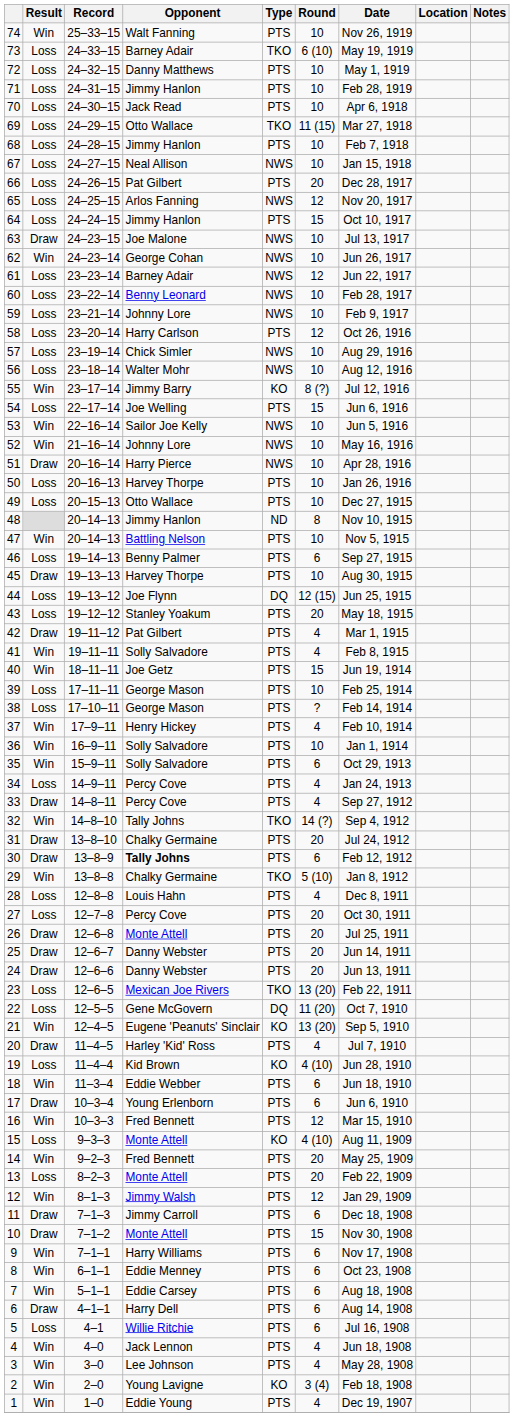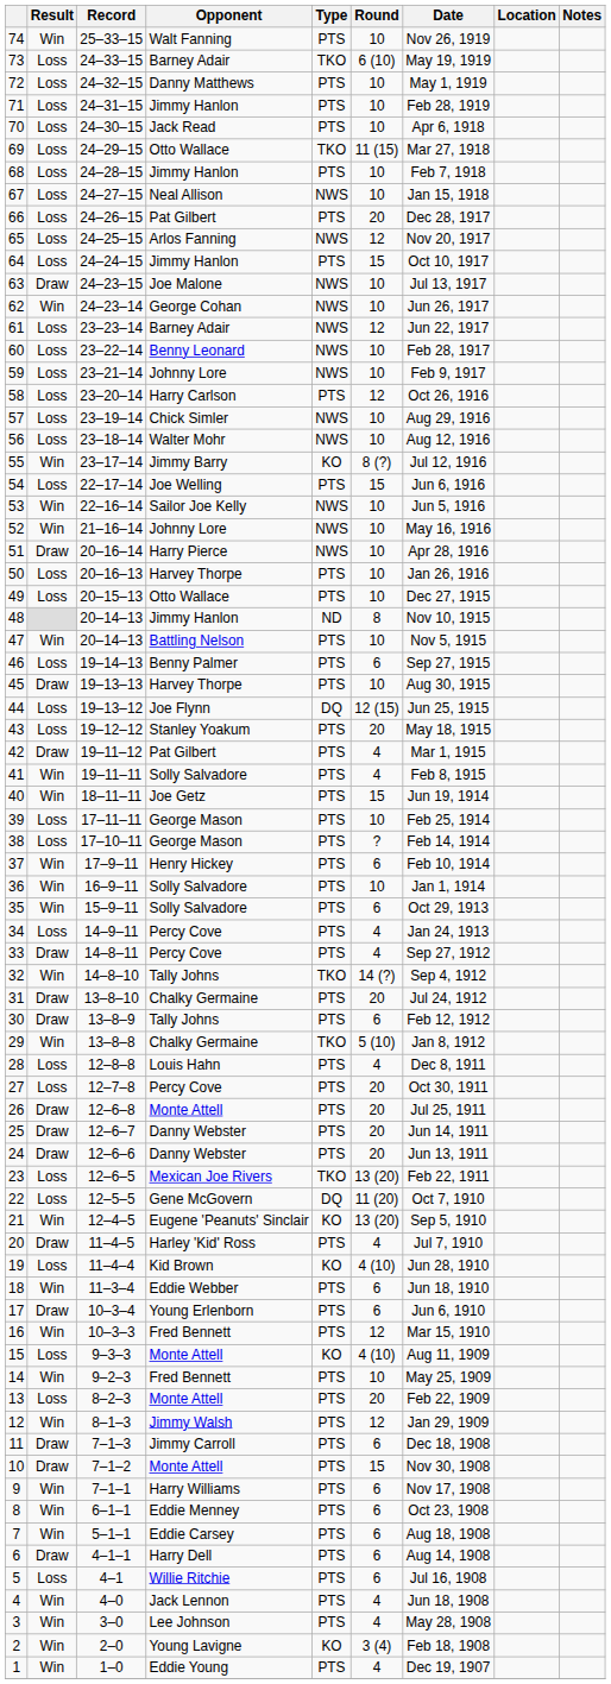37 | Round: 4 -> 6
30 | Opponent: bold -> normal
14 | Round: 20 -> 10
